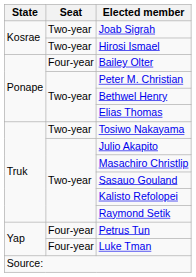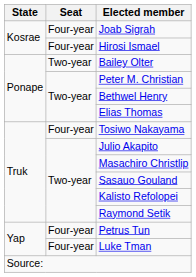Joab Sigrah | Seat: Two-year -> Four-year
Hirosi Ismael | Seat: Two-year -> Four-year
Bailey Olter | Seat: Four-year -> Two-year
Tosiwo Nakayama | Seat: Two-year -> Four-year
